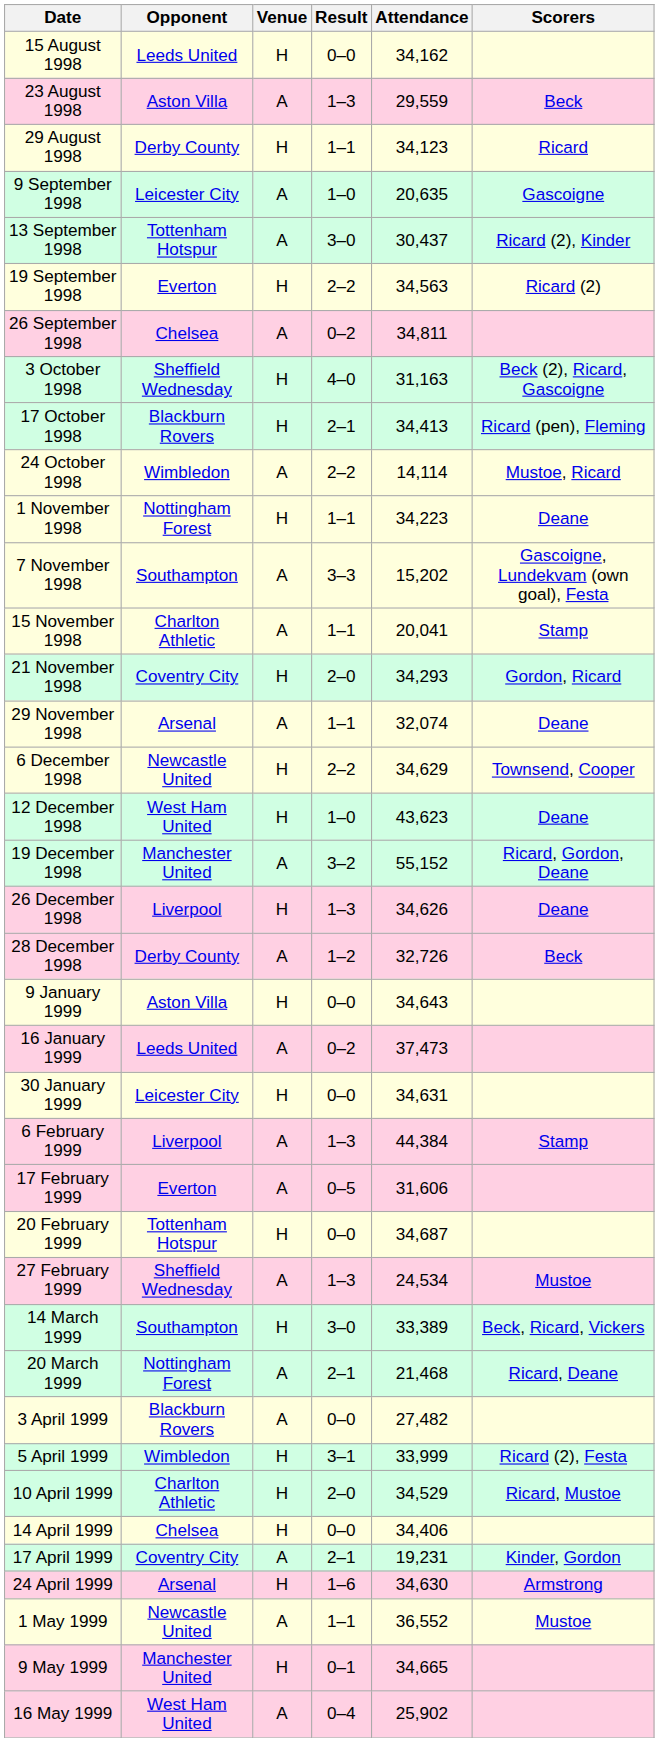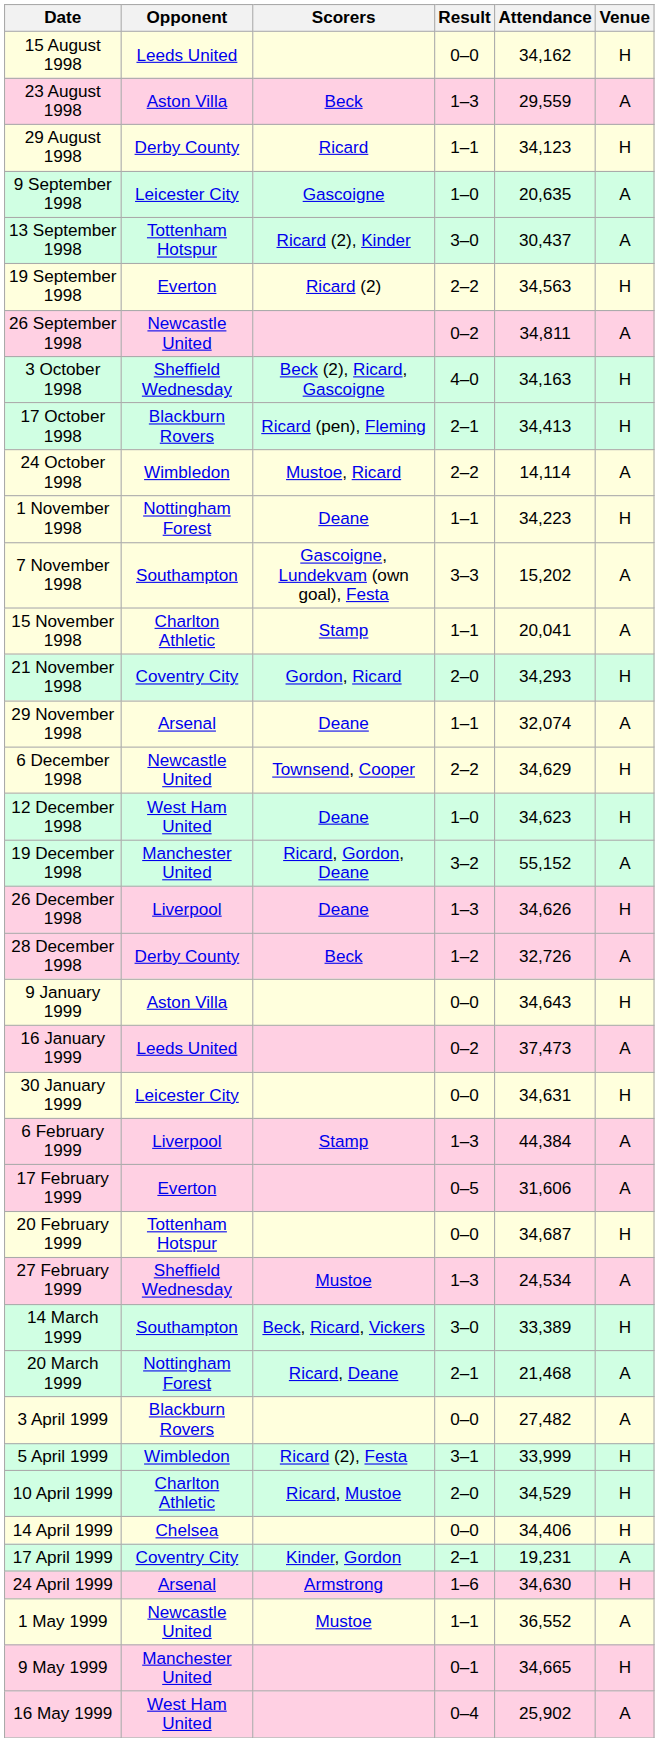columns swapped: Venue <-> Scorers
26 September 1998 | Opponent: Chelsea -> Newcastle United
3 October 1998 | Attendance: 31,163 -> 34,163
12 December 1998 | Attendance: 43,623 -> 34,623
